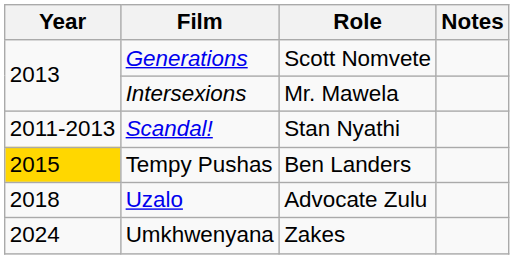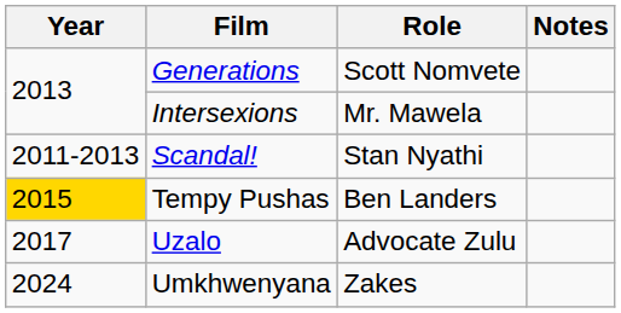Uzalo | Year: 2018 -> 2017
